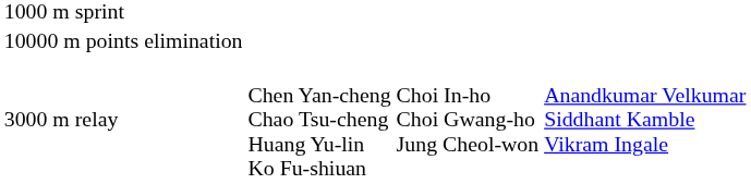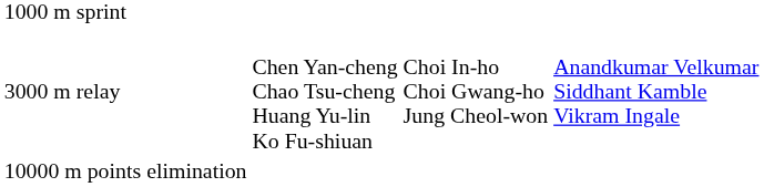rows swapped: 10000 m points elimination <-> 3000 m relay
